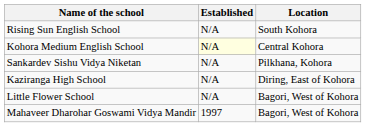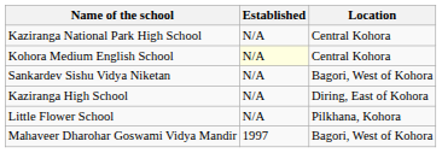+ row: Kaziranga National Park High School | N/A | Central Kohora
- row: Rising Sun English School | N/A | South Kohora
Sankardev Sishu Vidya Niketan | Location: Pilkhana, Kohora -> Bagori, West of Kohora
Little Flower School | Location: Bagori, West of Kohora -> Pilkhana, Kohora
